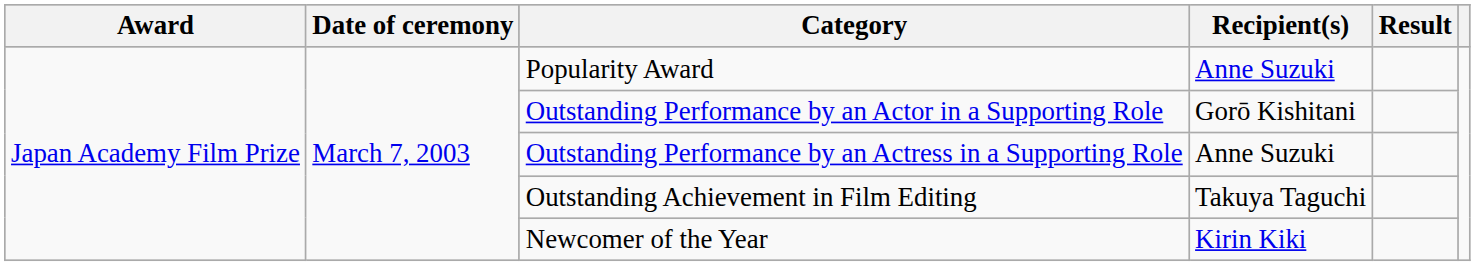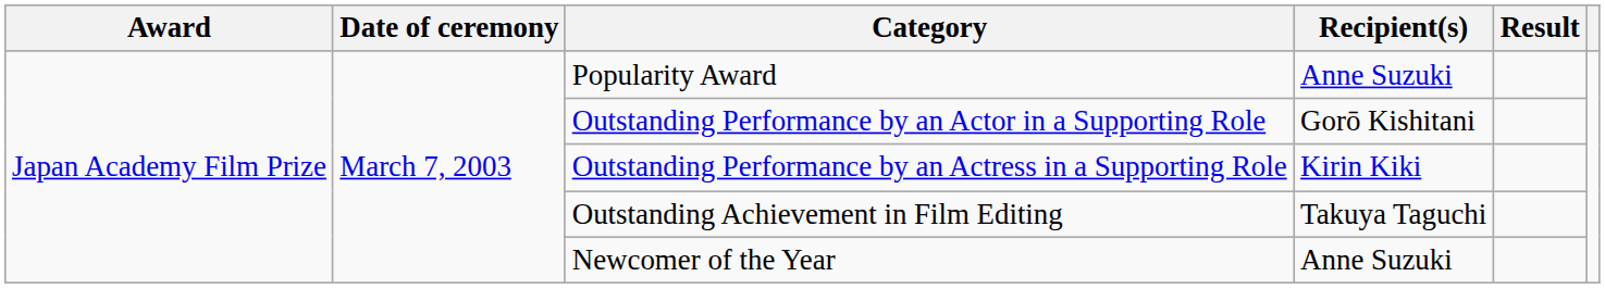Outstanding Performance by an Actress in a Supporting Role | Recipient(s): Anne Suzuki -> Kirin Kiki
Newcomer of the Year | Recipient(s): Kirin Kiki -> Anne Suzuki
